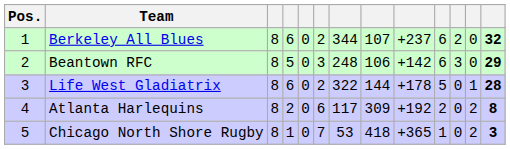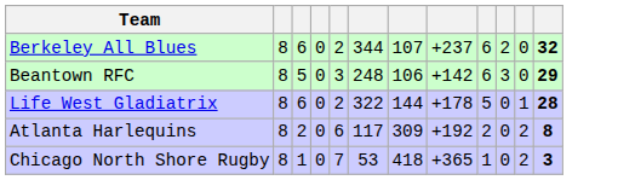- column: Pos. | 1 | 2 | 3 | 4 | 5
